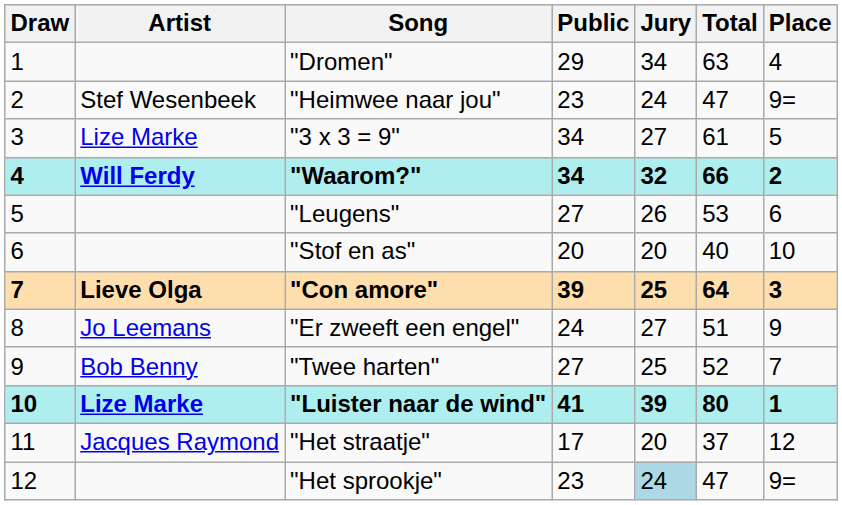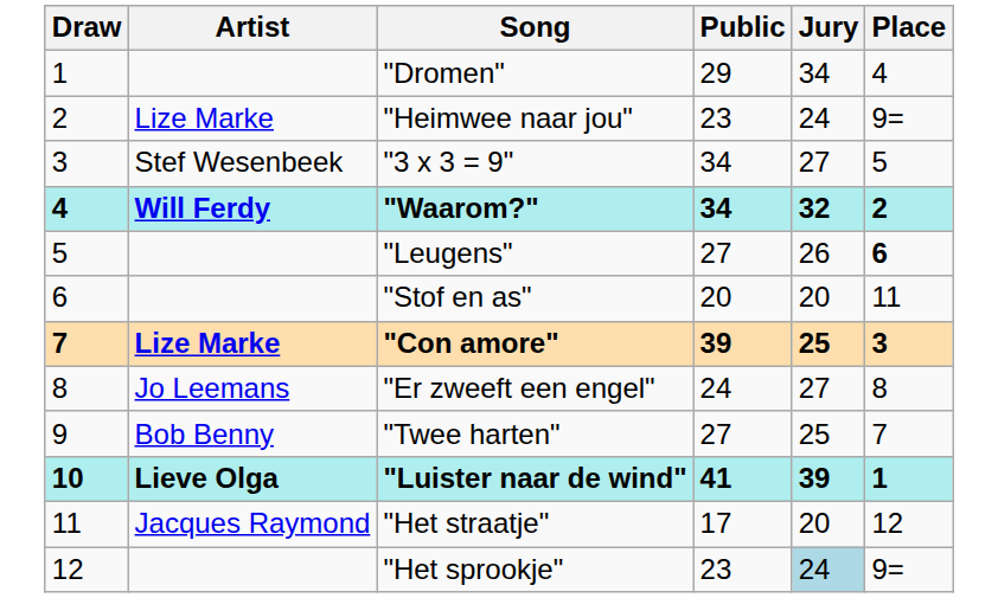- column: Total | 63 | 47 | 61 | 66 | 53 | 40 | 64 | 51 | 52 | 80 | 37 | 47
"Heimwee naar jou" | Artist: Stef Wesenbeek -> Lize Marke
"3 x 3 = 9" | Artist: Lize Marke -> Stef Wesenbeek
"Leugens" | Place: normal -> bold
"Stof en as" | Place: 10 -> 11
"Con amore" | Artist: Lieve Olga -> Lize Marke
"Er zweeft een engel" | Place: 9 -> 8
"Luister naar de wind" | Artist: Lize Marke -> Lieve Olga
